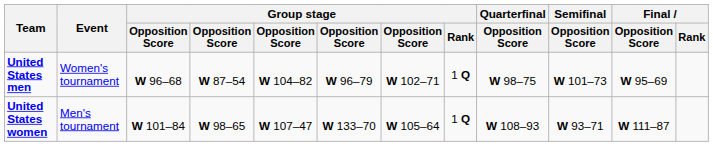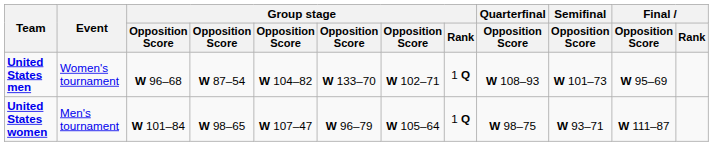United States men | column 6: W 96–79 -> W 133–70
United States men | Quarterfinal / Opposition Score: W 98–75 -> W 108–93
United States women | column 6: W 133–70 -> W 96–79
United States women | Quarterfinal / Opposition Score: W 108–93 -> W 98–75
